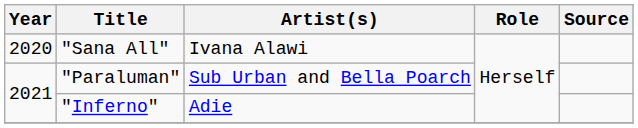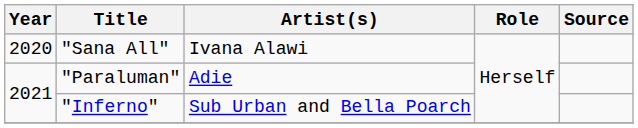"Paraluman" | Artist(s): Sub Urban and Bella Poarch -> Adie
"Inferno" | Artist(s): Adie -> Sub Urban and Bella Poarch
